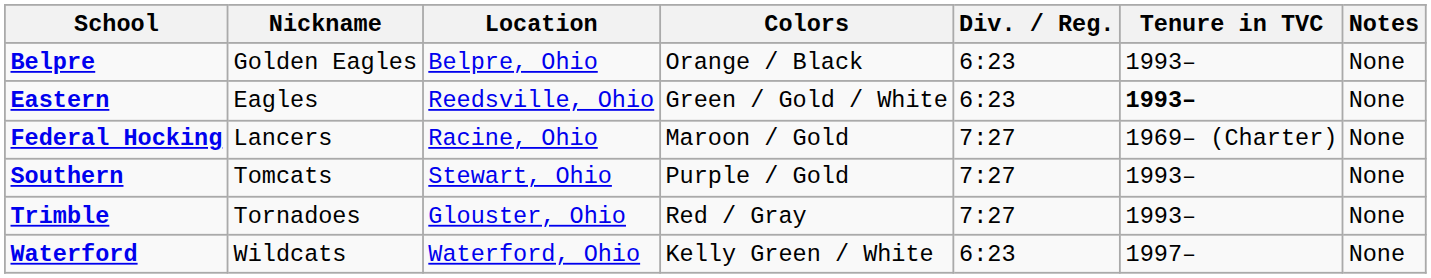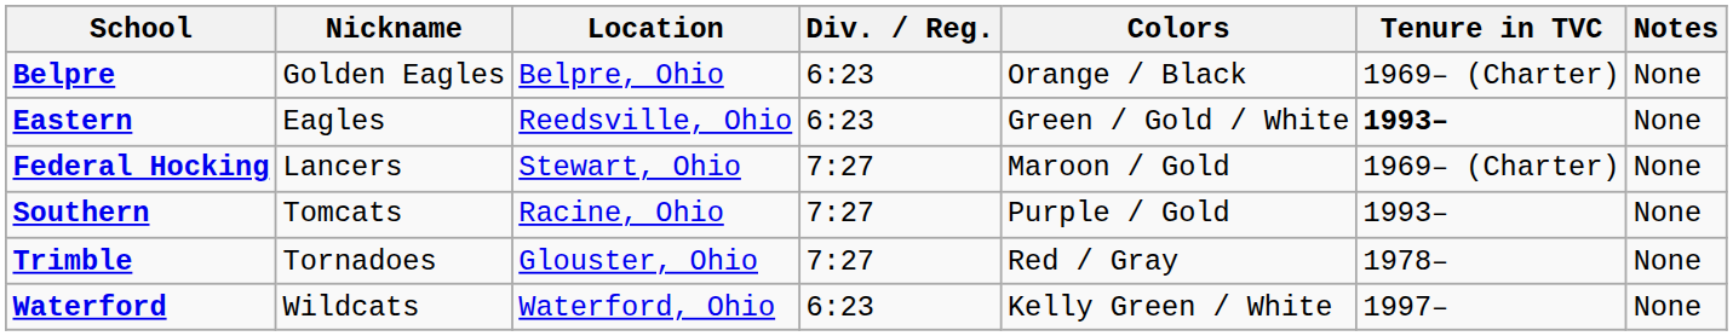columns swapped: Div. / Reg. <-> Colors
Belpre | Tenure in TVC: 1993– -> 1969– (Charter)
Federal Hocking | Location: Racine, Ohio -> Stewart, Ohio
Southern | Location: Stewart, Ohio -> Racine, Ohio
Trimble | Tenure in TVC: 1993– -> 1978–
